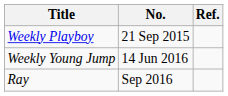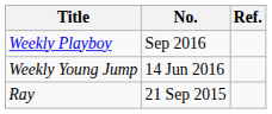Weekly Playboy | No.: 21 Sep 2015 -> Sep 2016
Ray | No.: Sep 2016 -> 21 Sep 2015
